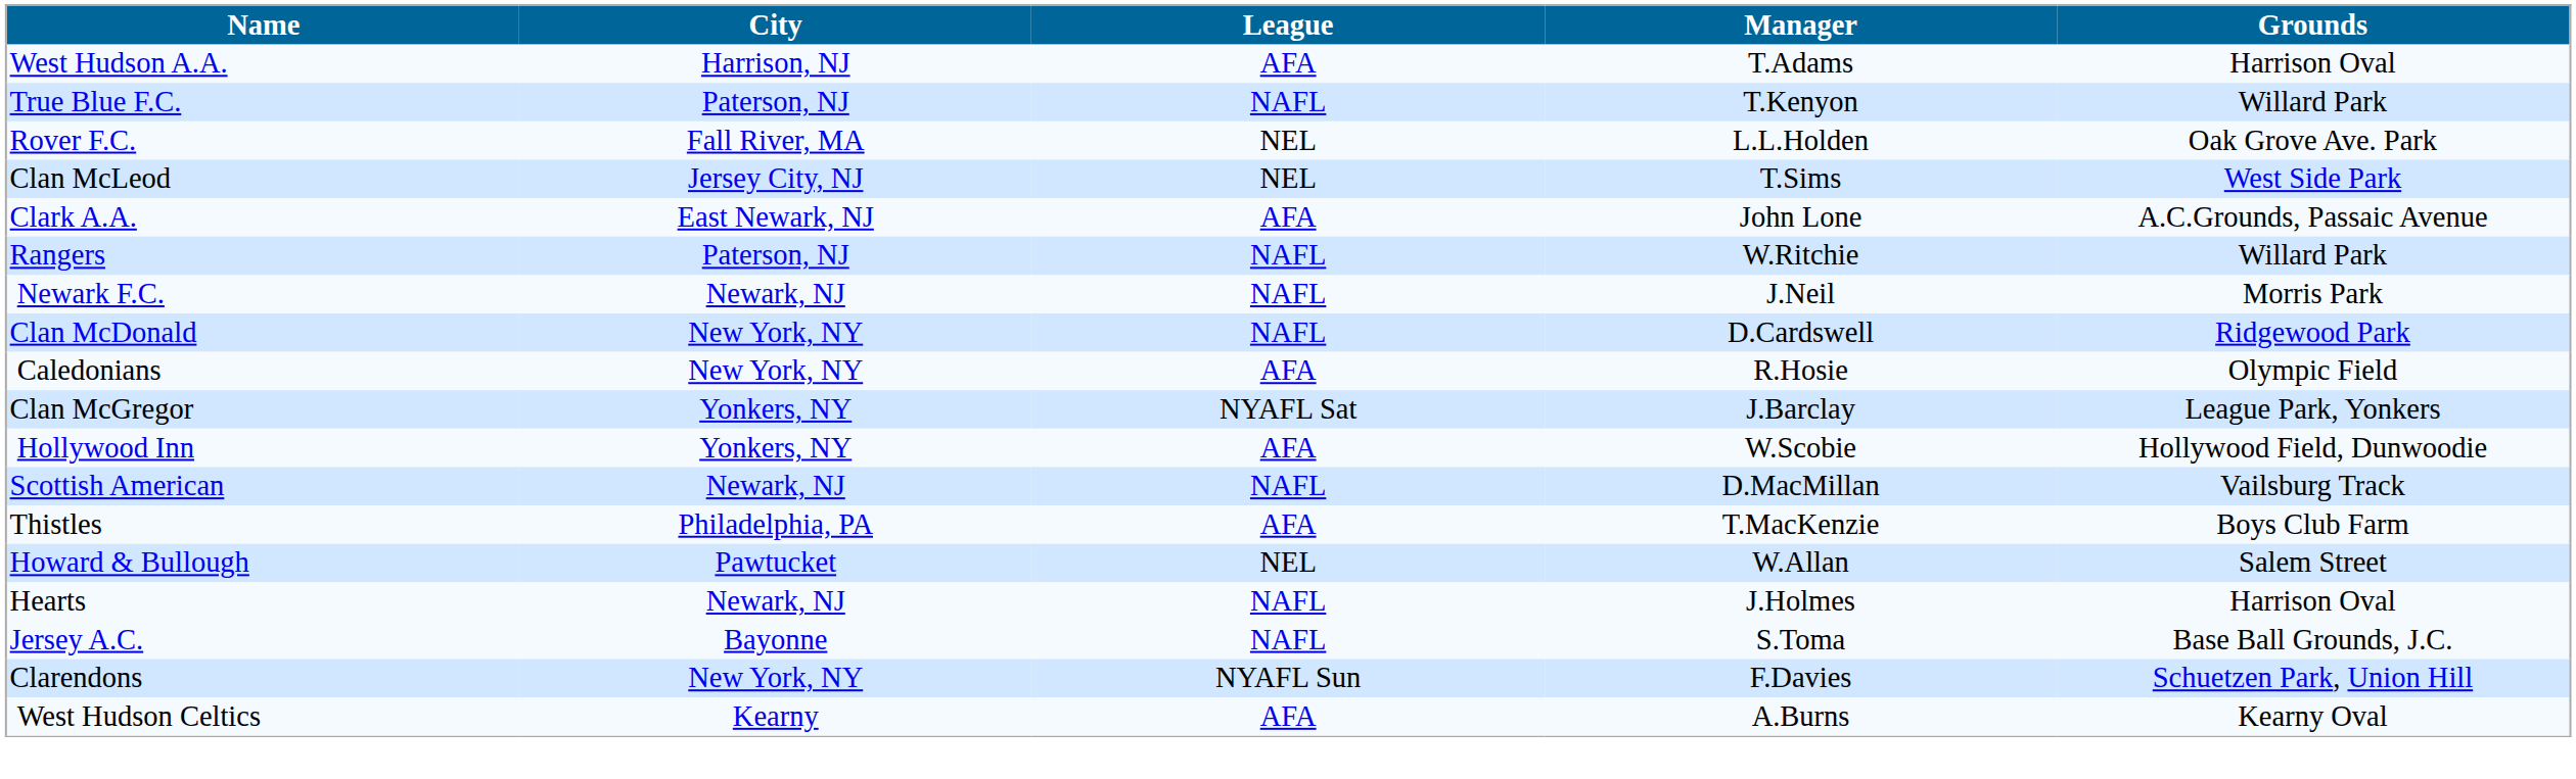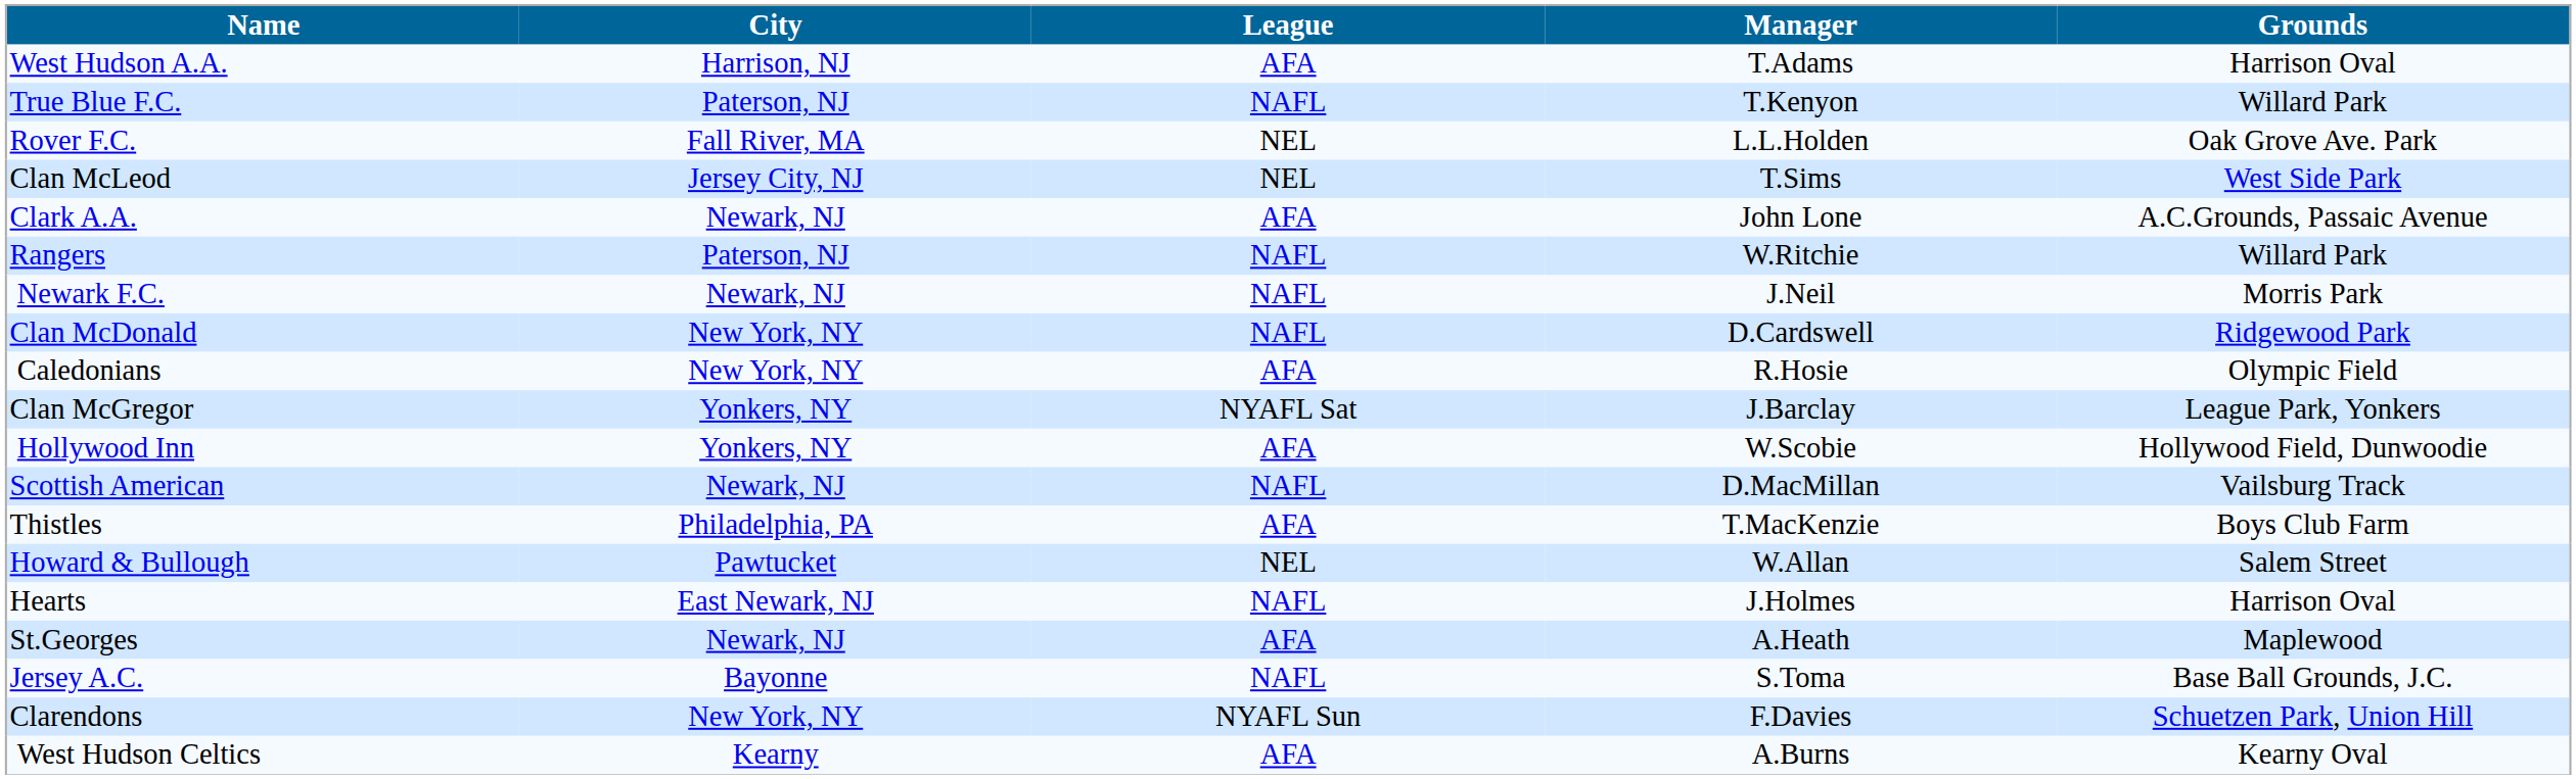Clark A.A. | City: East Newark, NJ -> Newark, NJ
Hearts | City: Newark, NJ -> East Newark, NJ
+ row: St.Georges | Newark, NJ | AFA | A.Heath | Maplewood
